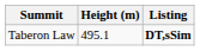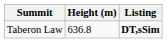Taberon Law | Height (m): 495.1 -> 636.8
